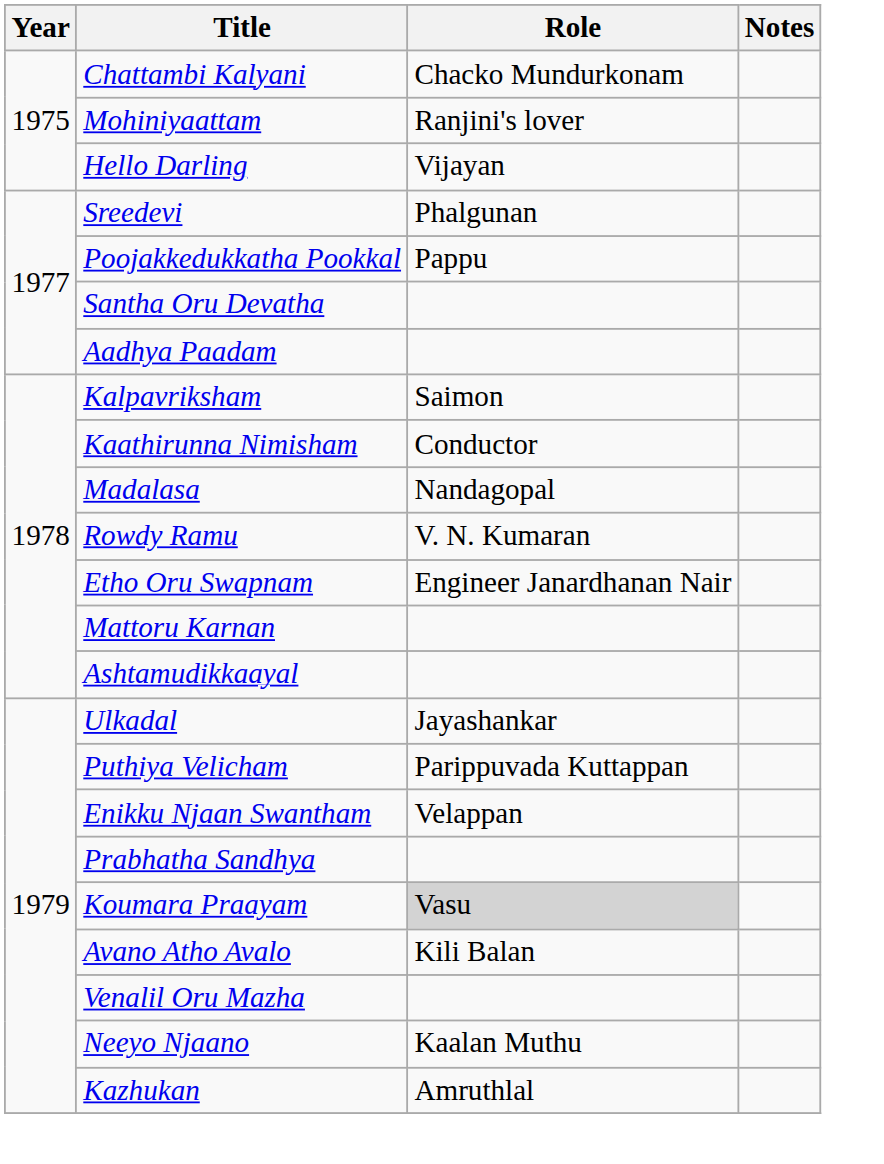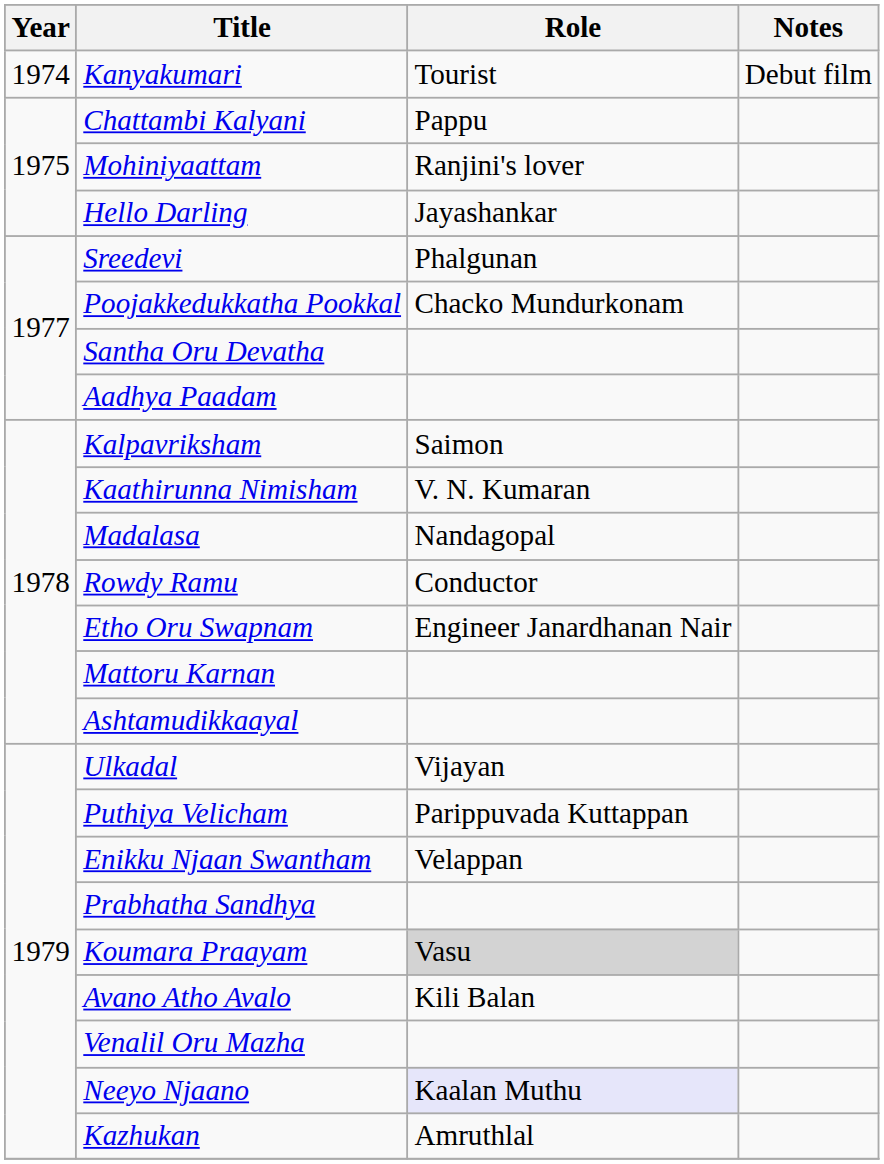+ row: 1974 | Kanyakumari | Tourist | Debut film
Chattambi Kalyani | Role: Chacko Mundurkonam -> Pappu
Hello Darling | Role: Vijayan -> Jayashankar
Poojakkedukkatha Pookkal | Role: Pappu -> Chacko Mundurkonam
Kaathirunna Nimisham | Role: Conductor -> V. N. Kumaran
Rowdy Ramu | Role: V. N. Kumaran -> Conductor
Ulkadal | Role: Jayashankar -> Vijayan
Neeyo Njaano | Role: no background -> lavender background
